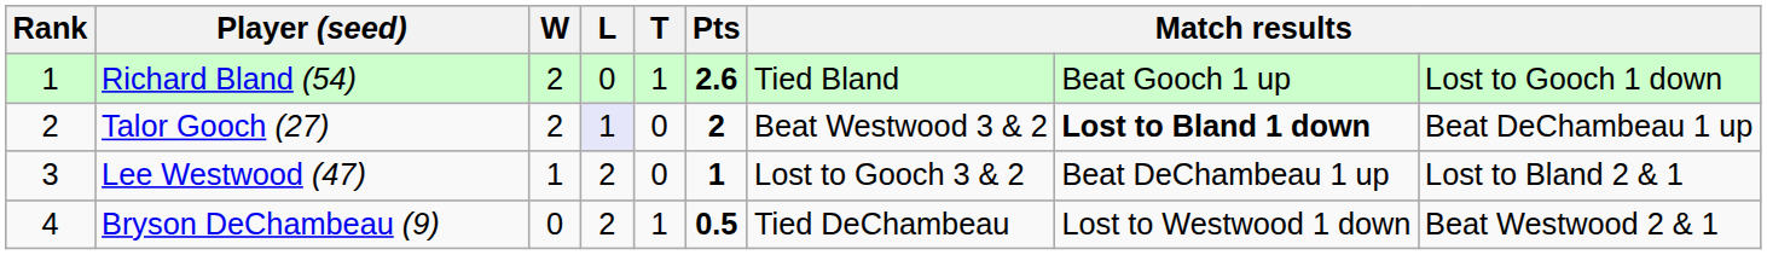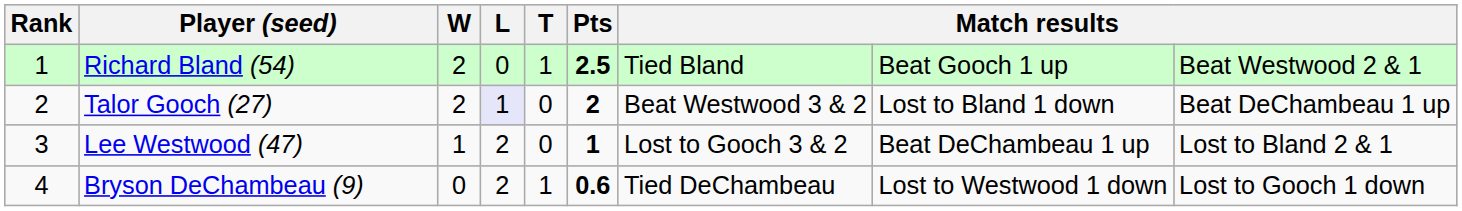Richard Bland (54) | Pts: 2.6 -> 2.5
Richard Bland (54) | column 9: Lost to Gooch 1 down -> Beat Westwood 2 & 1
Talor Gooch (27) | column 8: bold -> normal
Bryson DeChambeau (9) | Pts: 0.5 -> 0.6
Bryson DeChambeau (9) | column 9: Beat Westwood 2 & 1 -> Lost to Gooch 1 down
